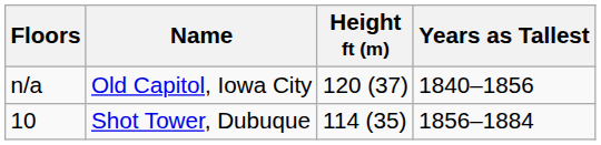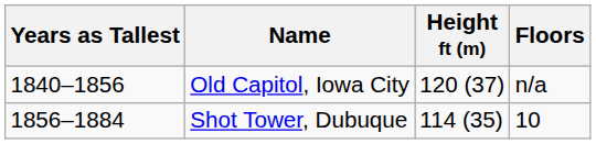columns swapped: Years as Tallest <-> Floors
